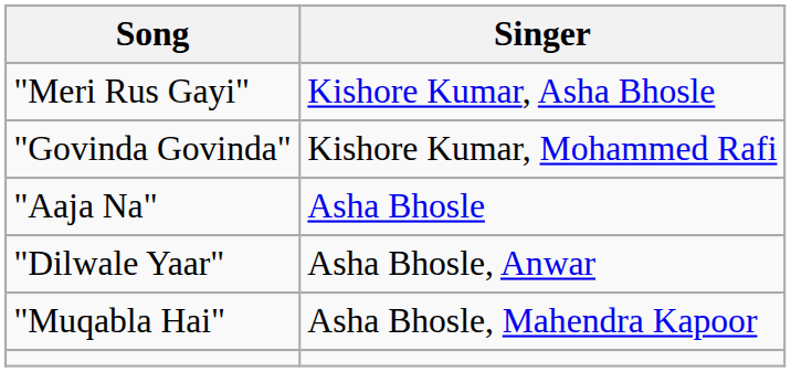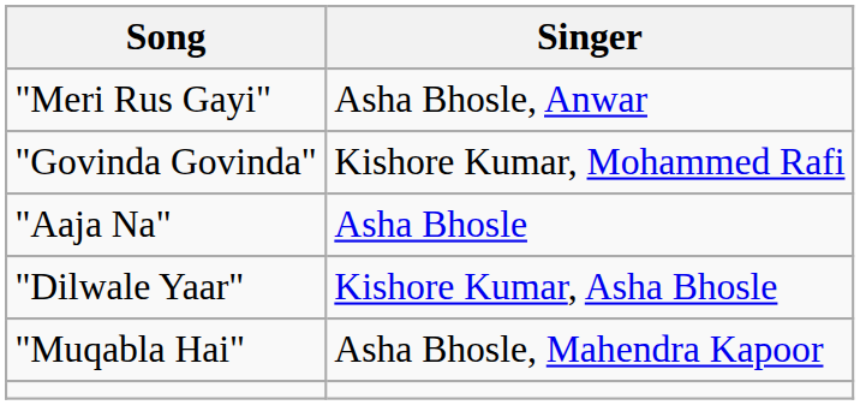"Meri Rus Gayi" | Singer: Kishore Kumar, Asha Bhosle -> Asha Bhosle, Anwar
"Dilwale Yaar" | Singer: Asha Bhosle, Anwar -> Kishore Kumar, Asha Bhosle
